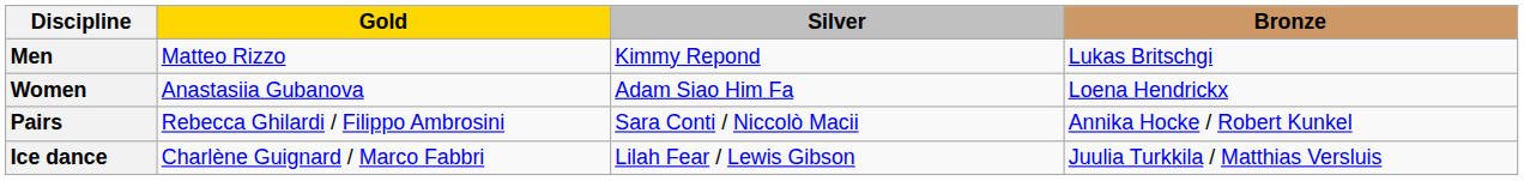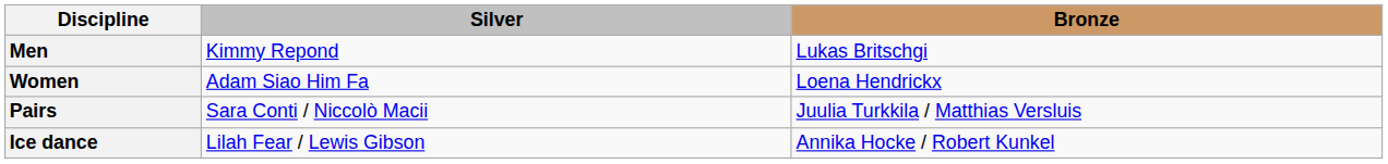- column: Gold | Matteo Rizzo | Anastasiia Gubanova | Rebecca Ghilardi / Filippo Ambrosini | Charlène Guignard / Marco Fabbri
Pairs | Bronze: Annika Hocke / Robert Kunkel -> Juulia Turkkila / Matthias Versluis
Ice dance | Bronze: Juulia Turkkila / Matthias Versluis -> Annika Hocke / Robert Kunkel
